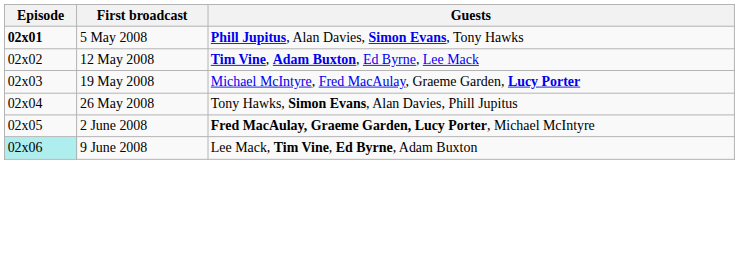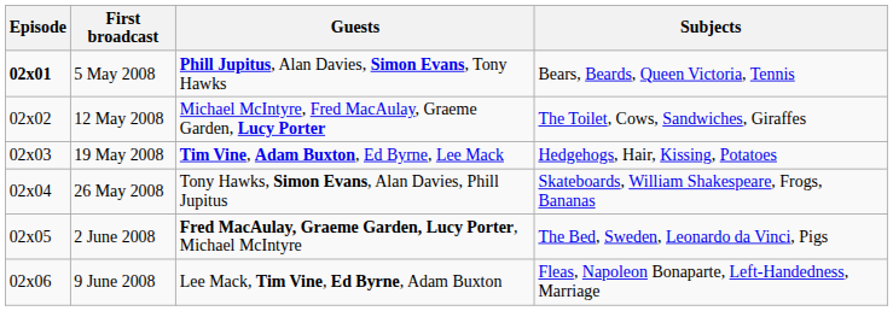+ column: Subjects | Bears, Beards, Queen Victoria, Tennis | The Toilet, Cows, Sandwiches, Giraffes | Hedgehogs, Hair, Kissing, Potatoes | Skateboards, William Shakespeare, Frogs, Bananas | The Bed, Sweden, Leonardo da Vinci, Pigs | Fleas, Napoleon Bonaparte, Left-Handedness, Marriage
12 May 2008 | Guests: Tim Vine, Adam Buxton, Ed Byrne, Lee Mack -> Michael McIntyre, Fred MacAulay, Graeme Garden, Lucy Porter
19 May 2008 | Guests: Michael McIntyre, Fred MacAulay, Graeme Garden, Lucy Porter -> Tim Vine, Adam Buxton, Ed Byrne, Lee Mack
9 June 2008 | Episode: paleturquoise background -> no background
